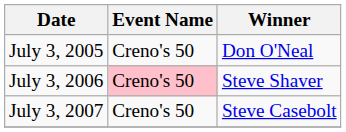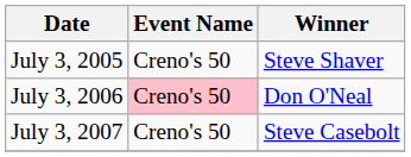July 3, 2005 | Winner: Don O'Neal -> Steve Shaver
July 3, 2006 | Winner: Steve Shaver -> Don O'Neal
